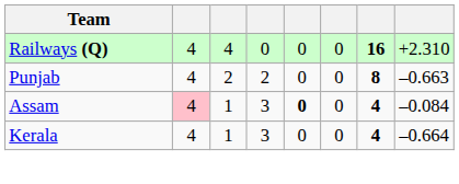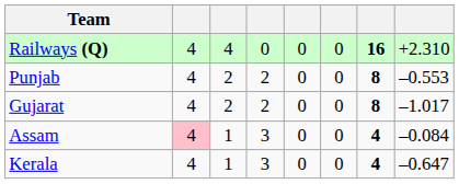Punjab | column 8: –0.663 -> –0.553
+ row: Gujarat | 4 | 2 | 2 | 0 | 0 | 8 | –1.017
Assam | column 5: bold -> normal
Kerala | column 8: –0.664 -> –0.647
